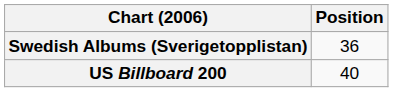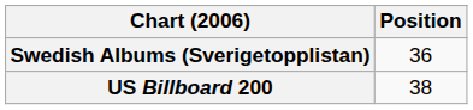US Billboard 200 | Position: 40 -> 38
